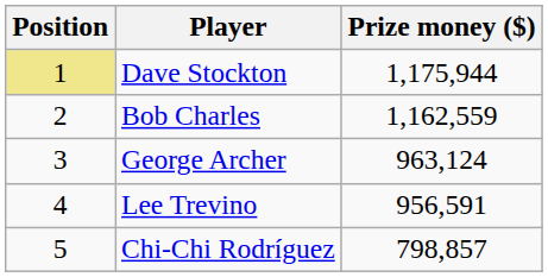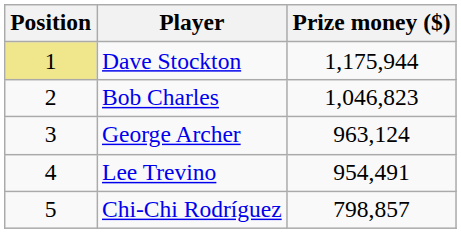Bob Charles | Prize money ($): 1,162,559 -> 1,046,823
Lee Trevino | Prize money ($): 956,591 -> 954,491
